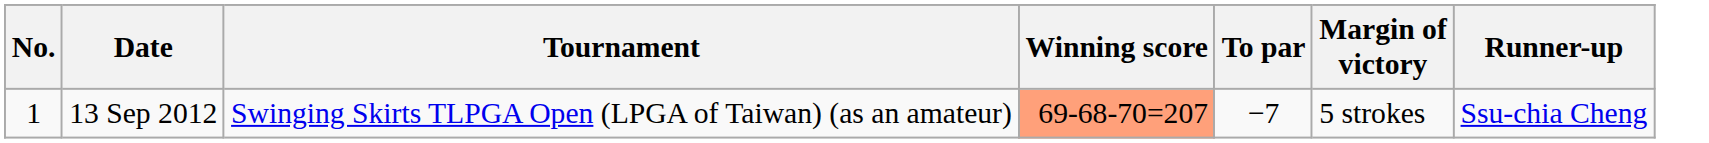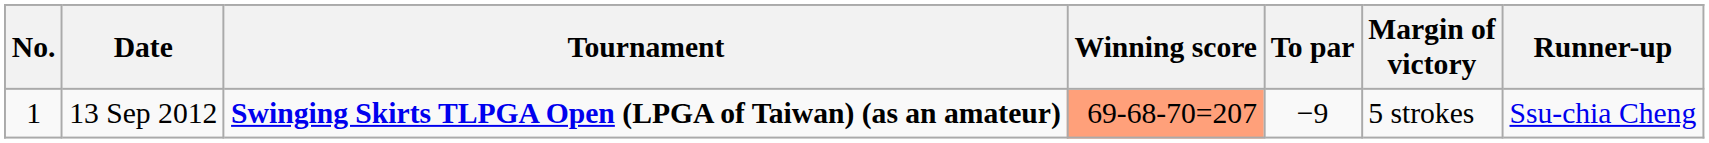13 Sep 2012 | Tournament: normal -> bold
13 Sep 2012 | To par: −7 -> −9
